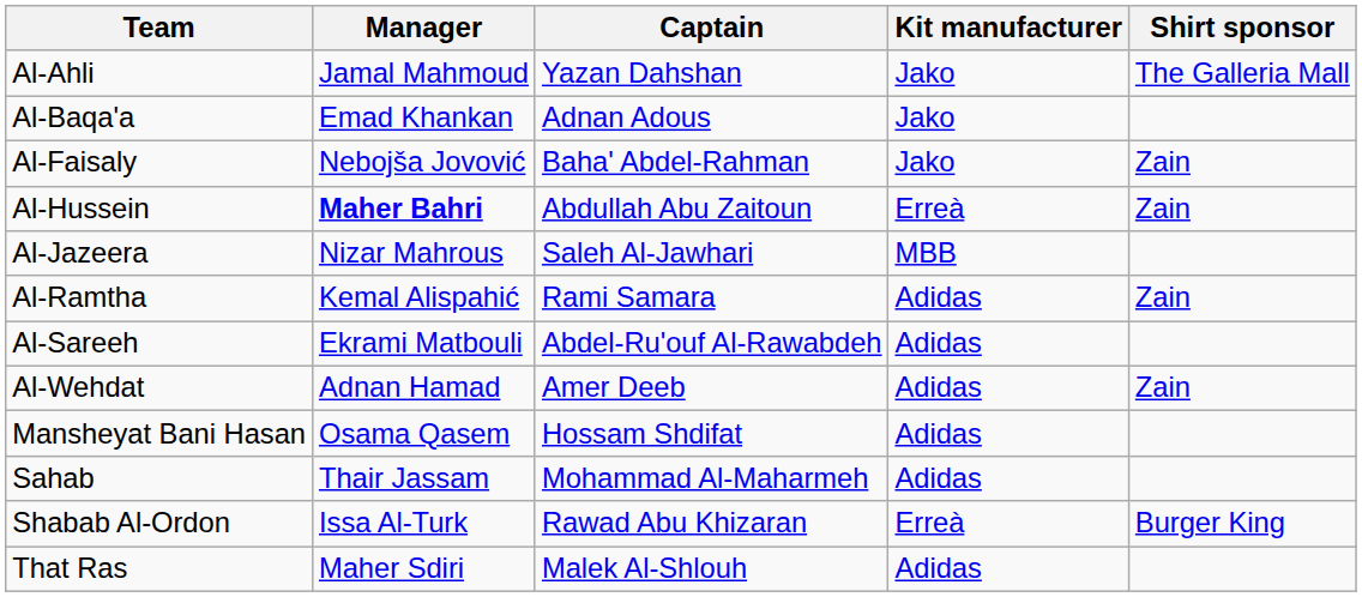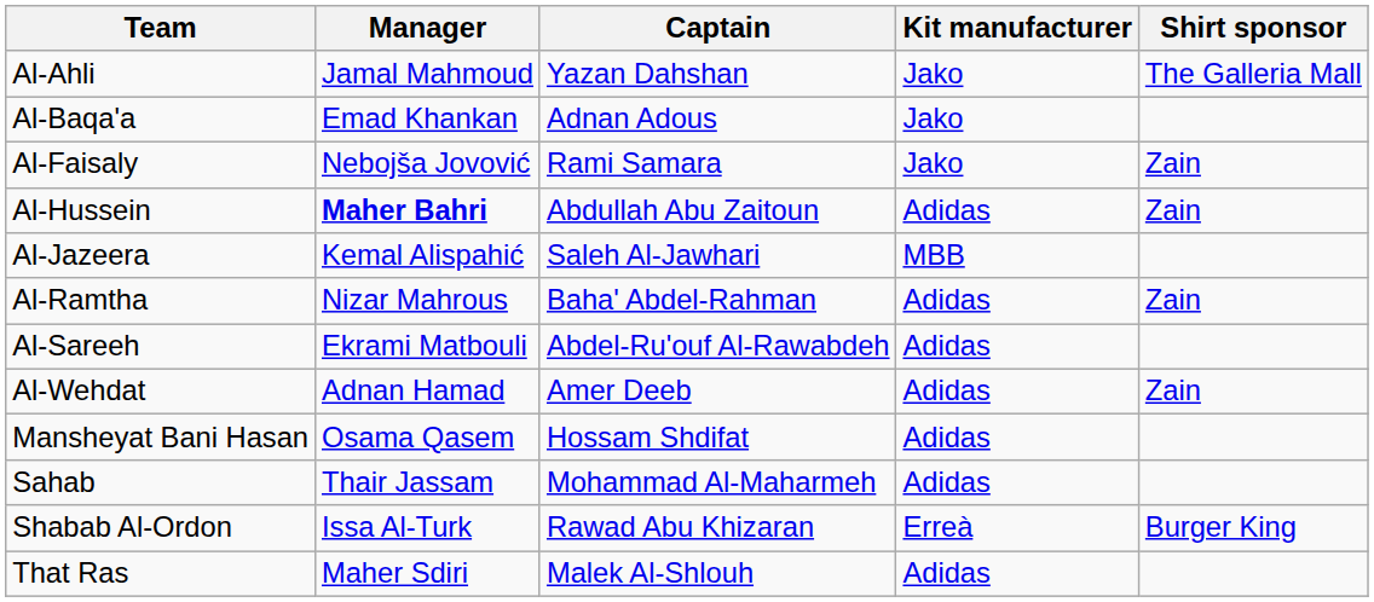Al-Faisaly | Captain: Baha' Abdel-Rahman -> Rami Samara
Al-Hussein | Kit manufacturer: Erreà -> Adidas
Al-Jazeera | Manager: Nizar Mahrous -> Kemal Alispahić
Al-Ramtha | Manager: Kemal Alispahić -> Nizar Mahrous
Al-Ramtha | Captain: Rami Samara -> Baha' Abdel-Rahman
